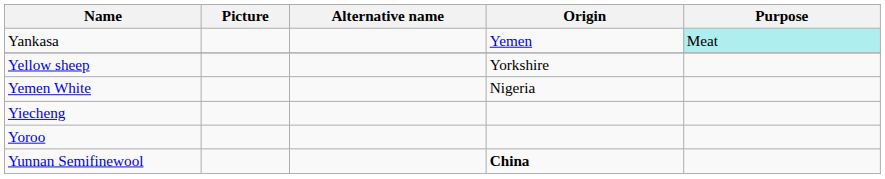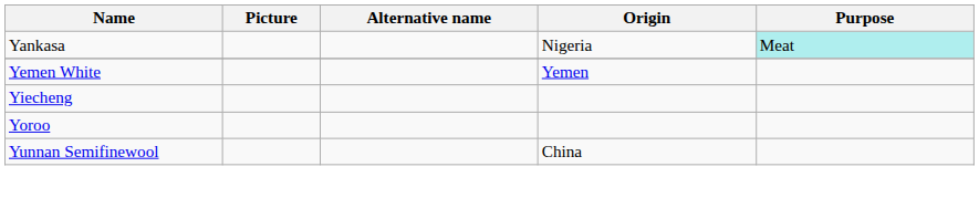Yankasa | Origin: Yemen -> Nigeria
- row: Yellow sheep | Yorkshire
Yemen White | Origin: Nigeria -> Yemen
Yunnan Semifinewool | Origin: bold -> normal
